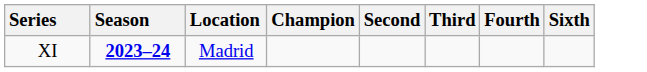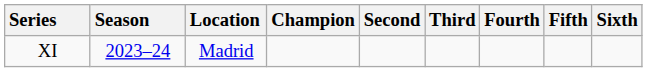+ column: Fifth
XI | Season: bold -> normal
